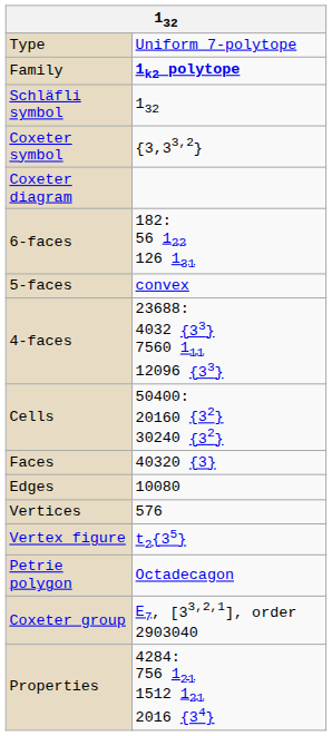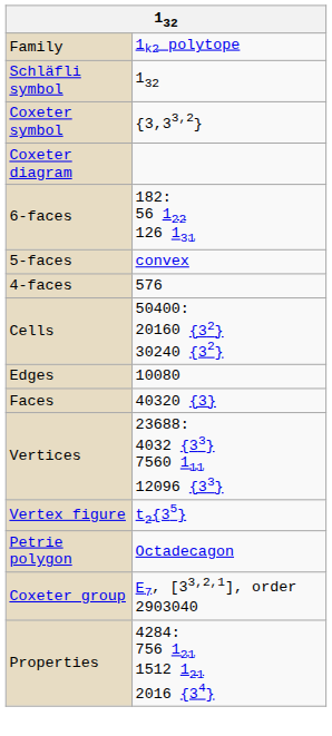- row: Type | Uniform 7-polytope
Family | column 2: bold -> normal
4-faces | column 2: 23688: 4032 {33} 7560 111 12096 {33} -> 576
rows swapped: Faces <-> Edges
Vertices | column 2: 576 -> 23688: 4032 {33} 7560 111 12096 {33}
